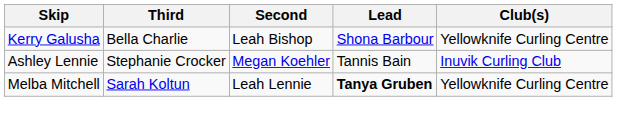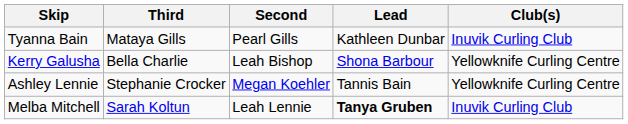+ row: Tyanna Bain | Mataya Gills | Pearl Gills | Kathleen Dunbar | Inuvik Curling Club
Ashley Lennie | Club(s): Inuvik Curling Club -> Yellowknife Curling Centre
Melba Mitchell | Club(s): Yellowknife Curling Centre -> Inuvik Curling Club
